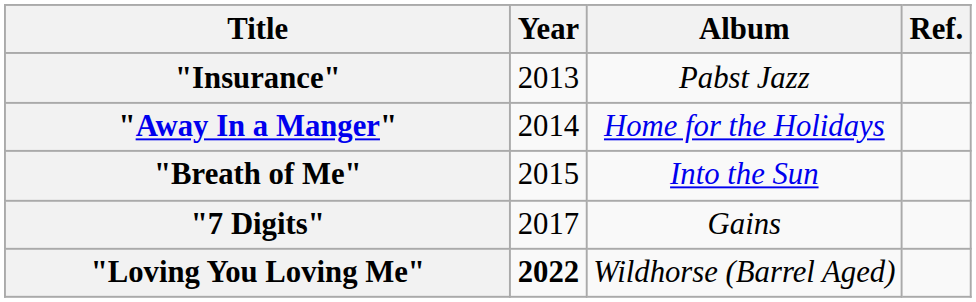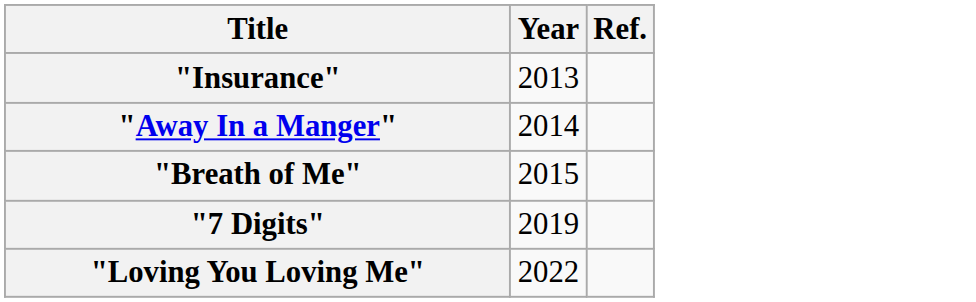- column: Album | Pabst Jazz | Home for the Holidays | Into the Sun | Gains | Wildhorse (Barrel Aged)
"7 Digits" | Year: 2017 -> 2019
"Loving You Loving Me" | Year: bold -> normal
